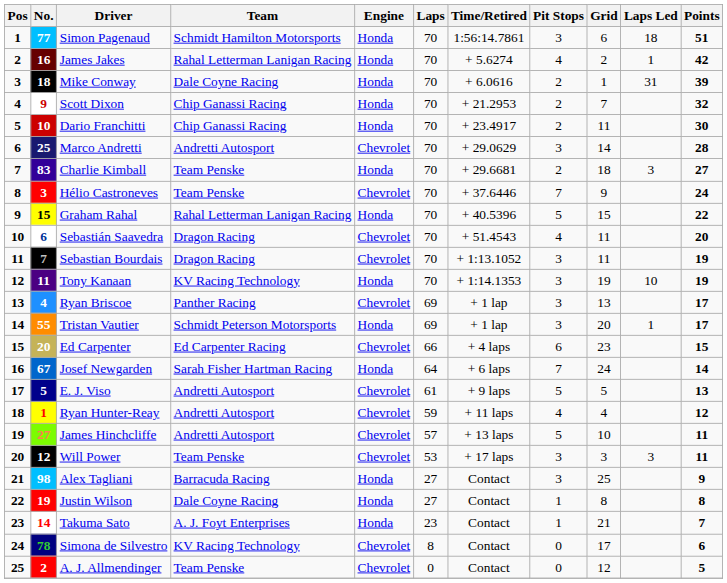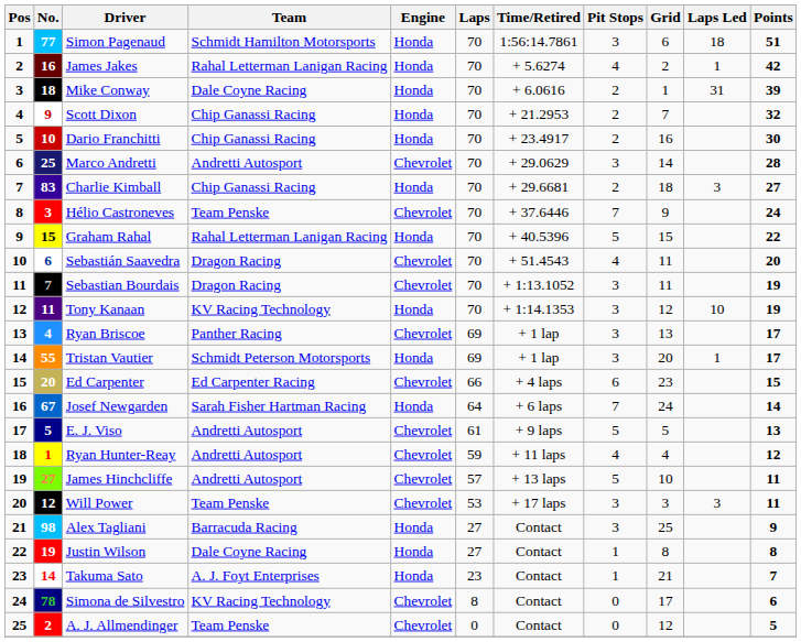Dario Franchitti | Grid: 11 -> 16
Charlie Kimball | Team: Team Penske -> Chip Ganassi Racing
Tony Kanaan | Grid: 19 -> 12
